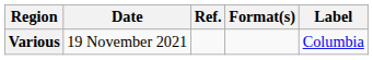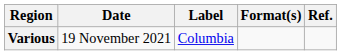columns swapped: Label <-> Ref.
